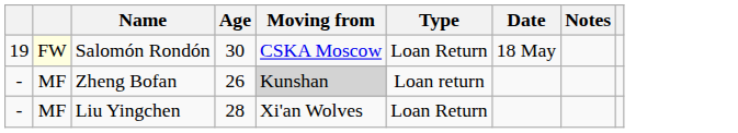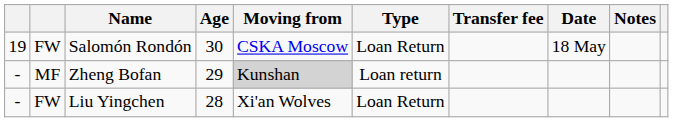+ column: Transfer fee
Salomón Rondón | column 2: lightyellow background -> no background
Zheng Bofan | Age: 26 -> 29
Liu Yingchen | column 2: MF -> FW
